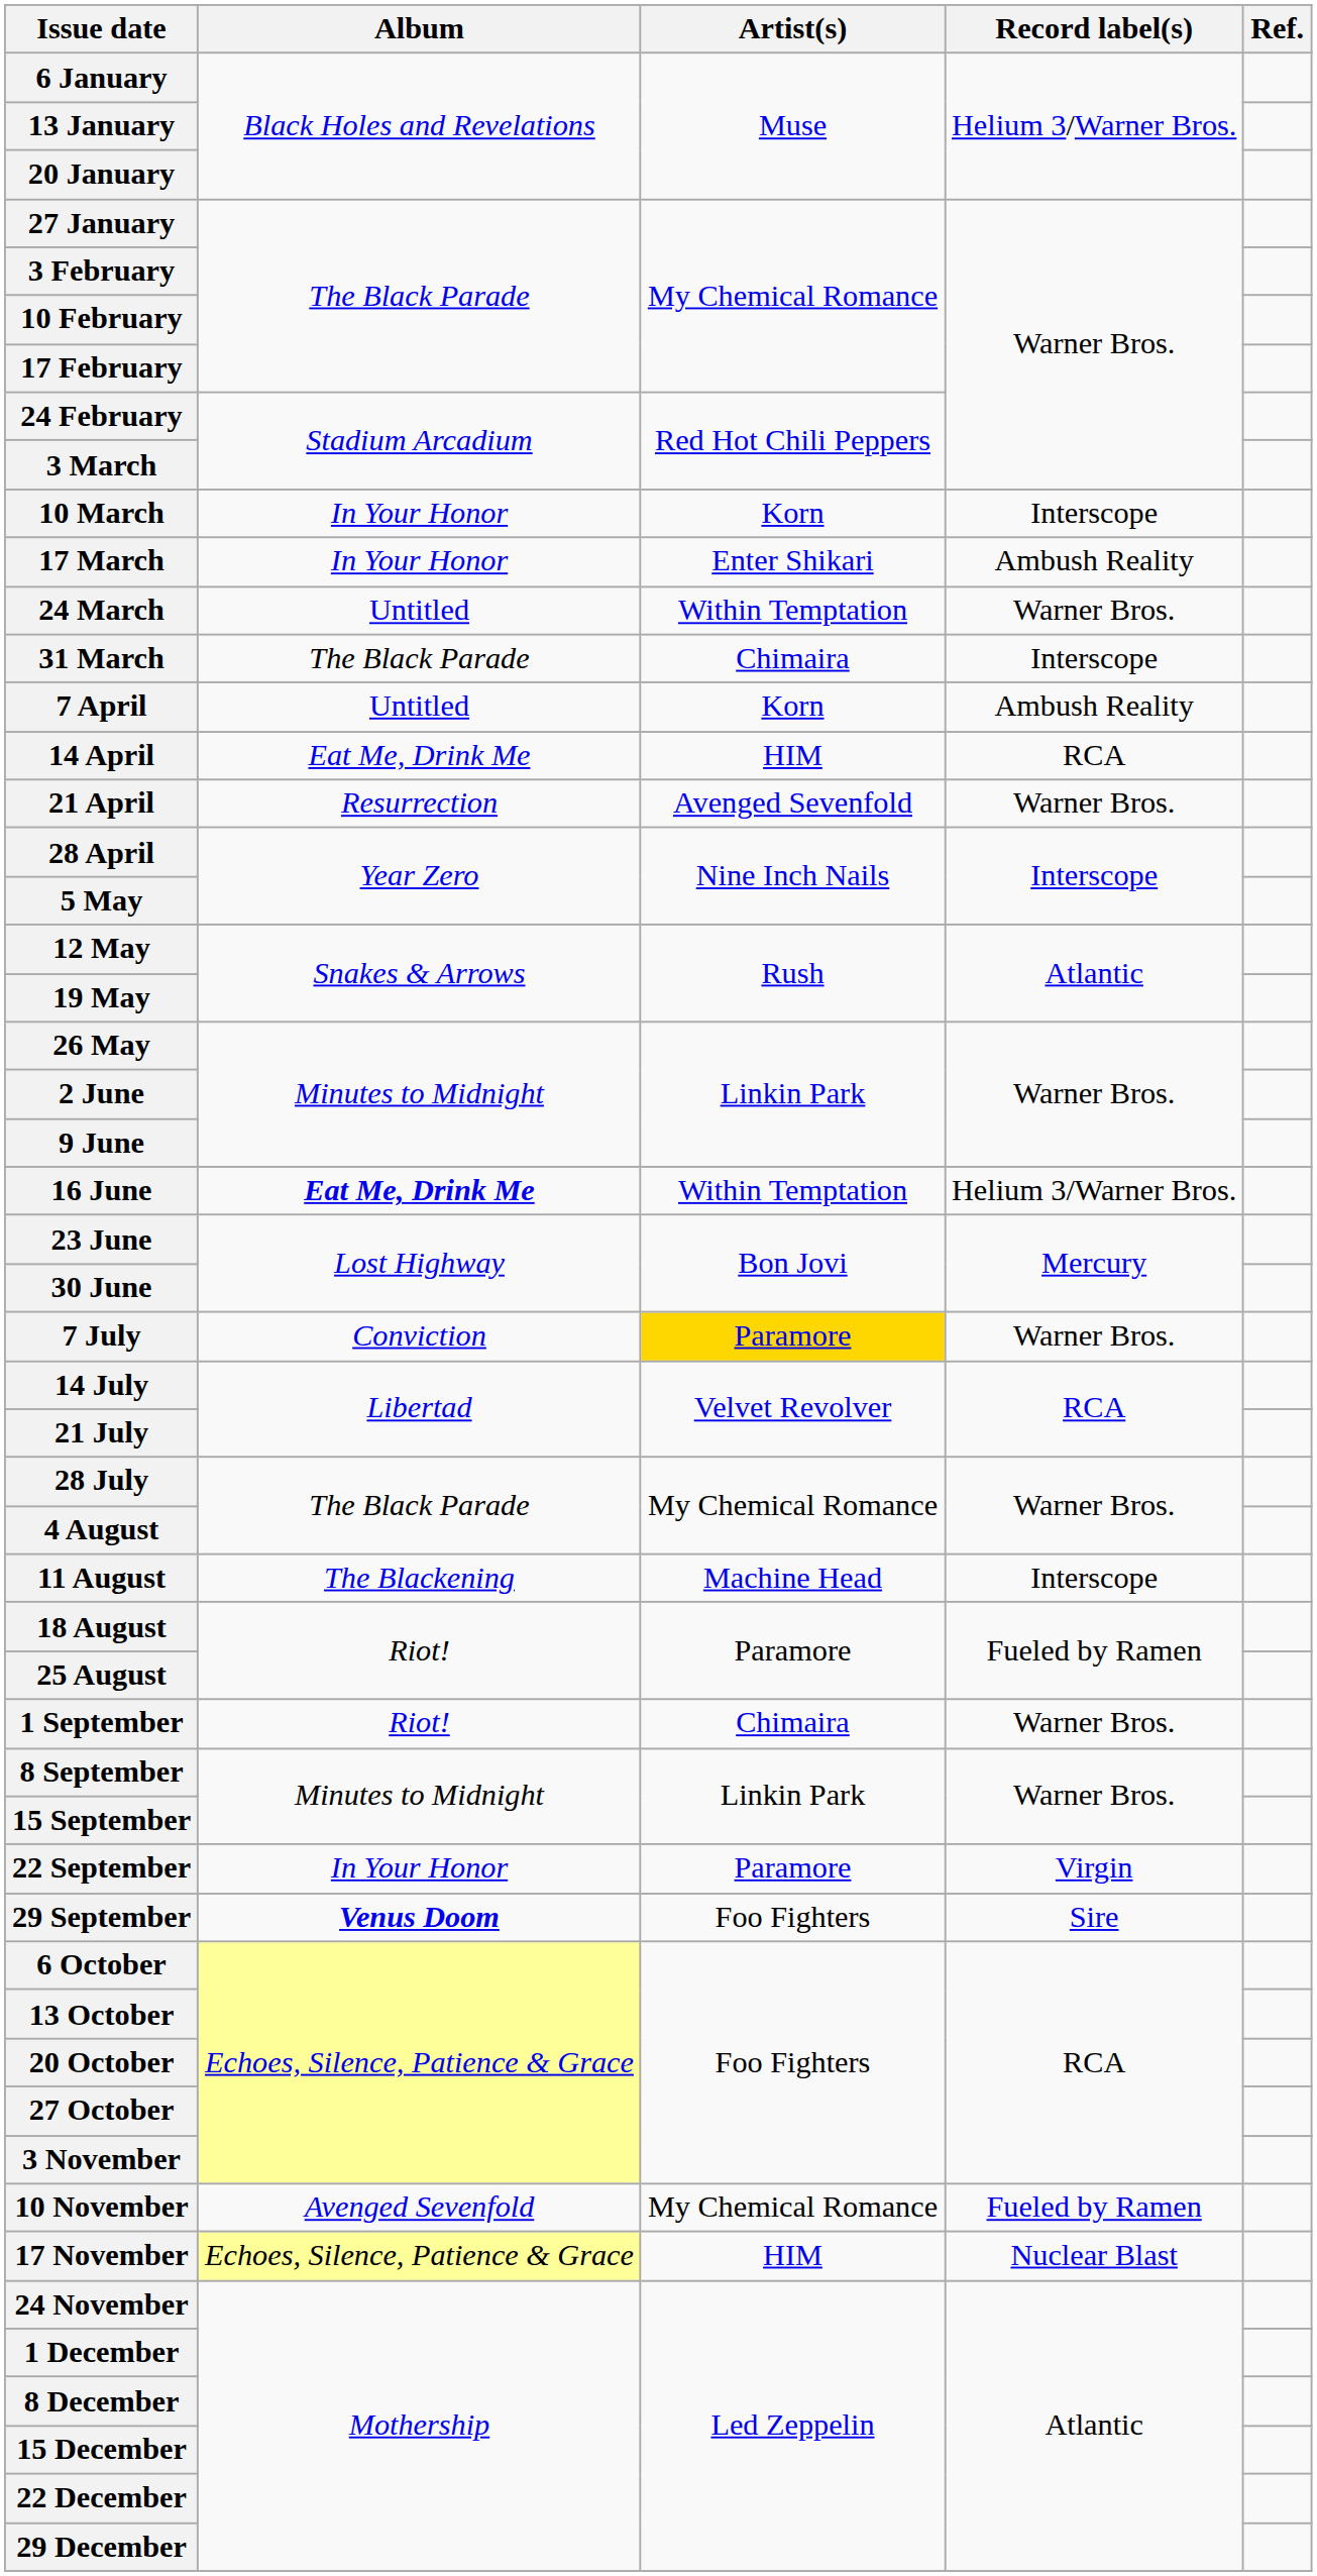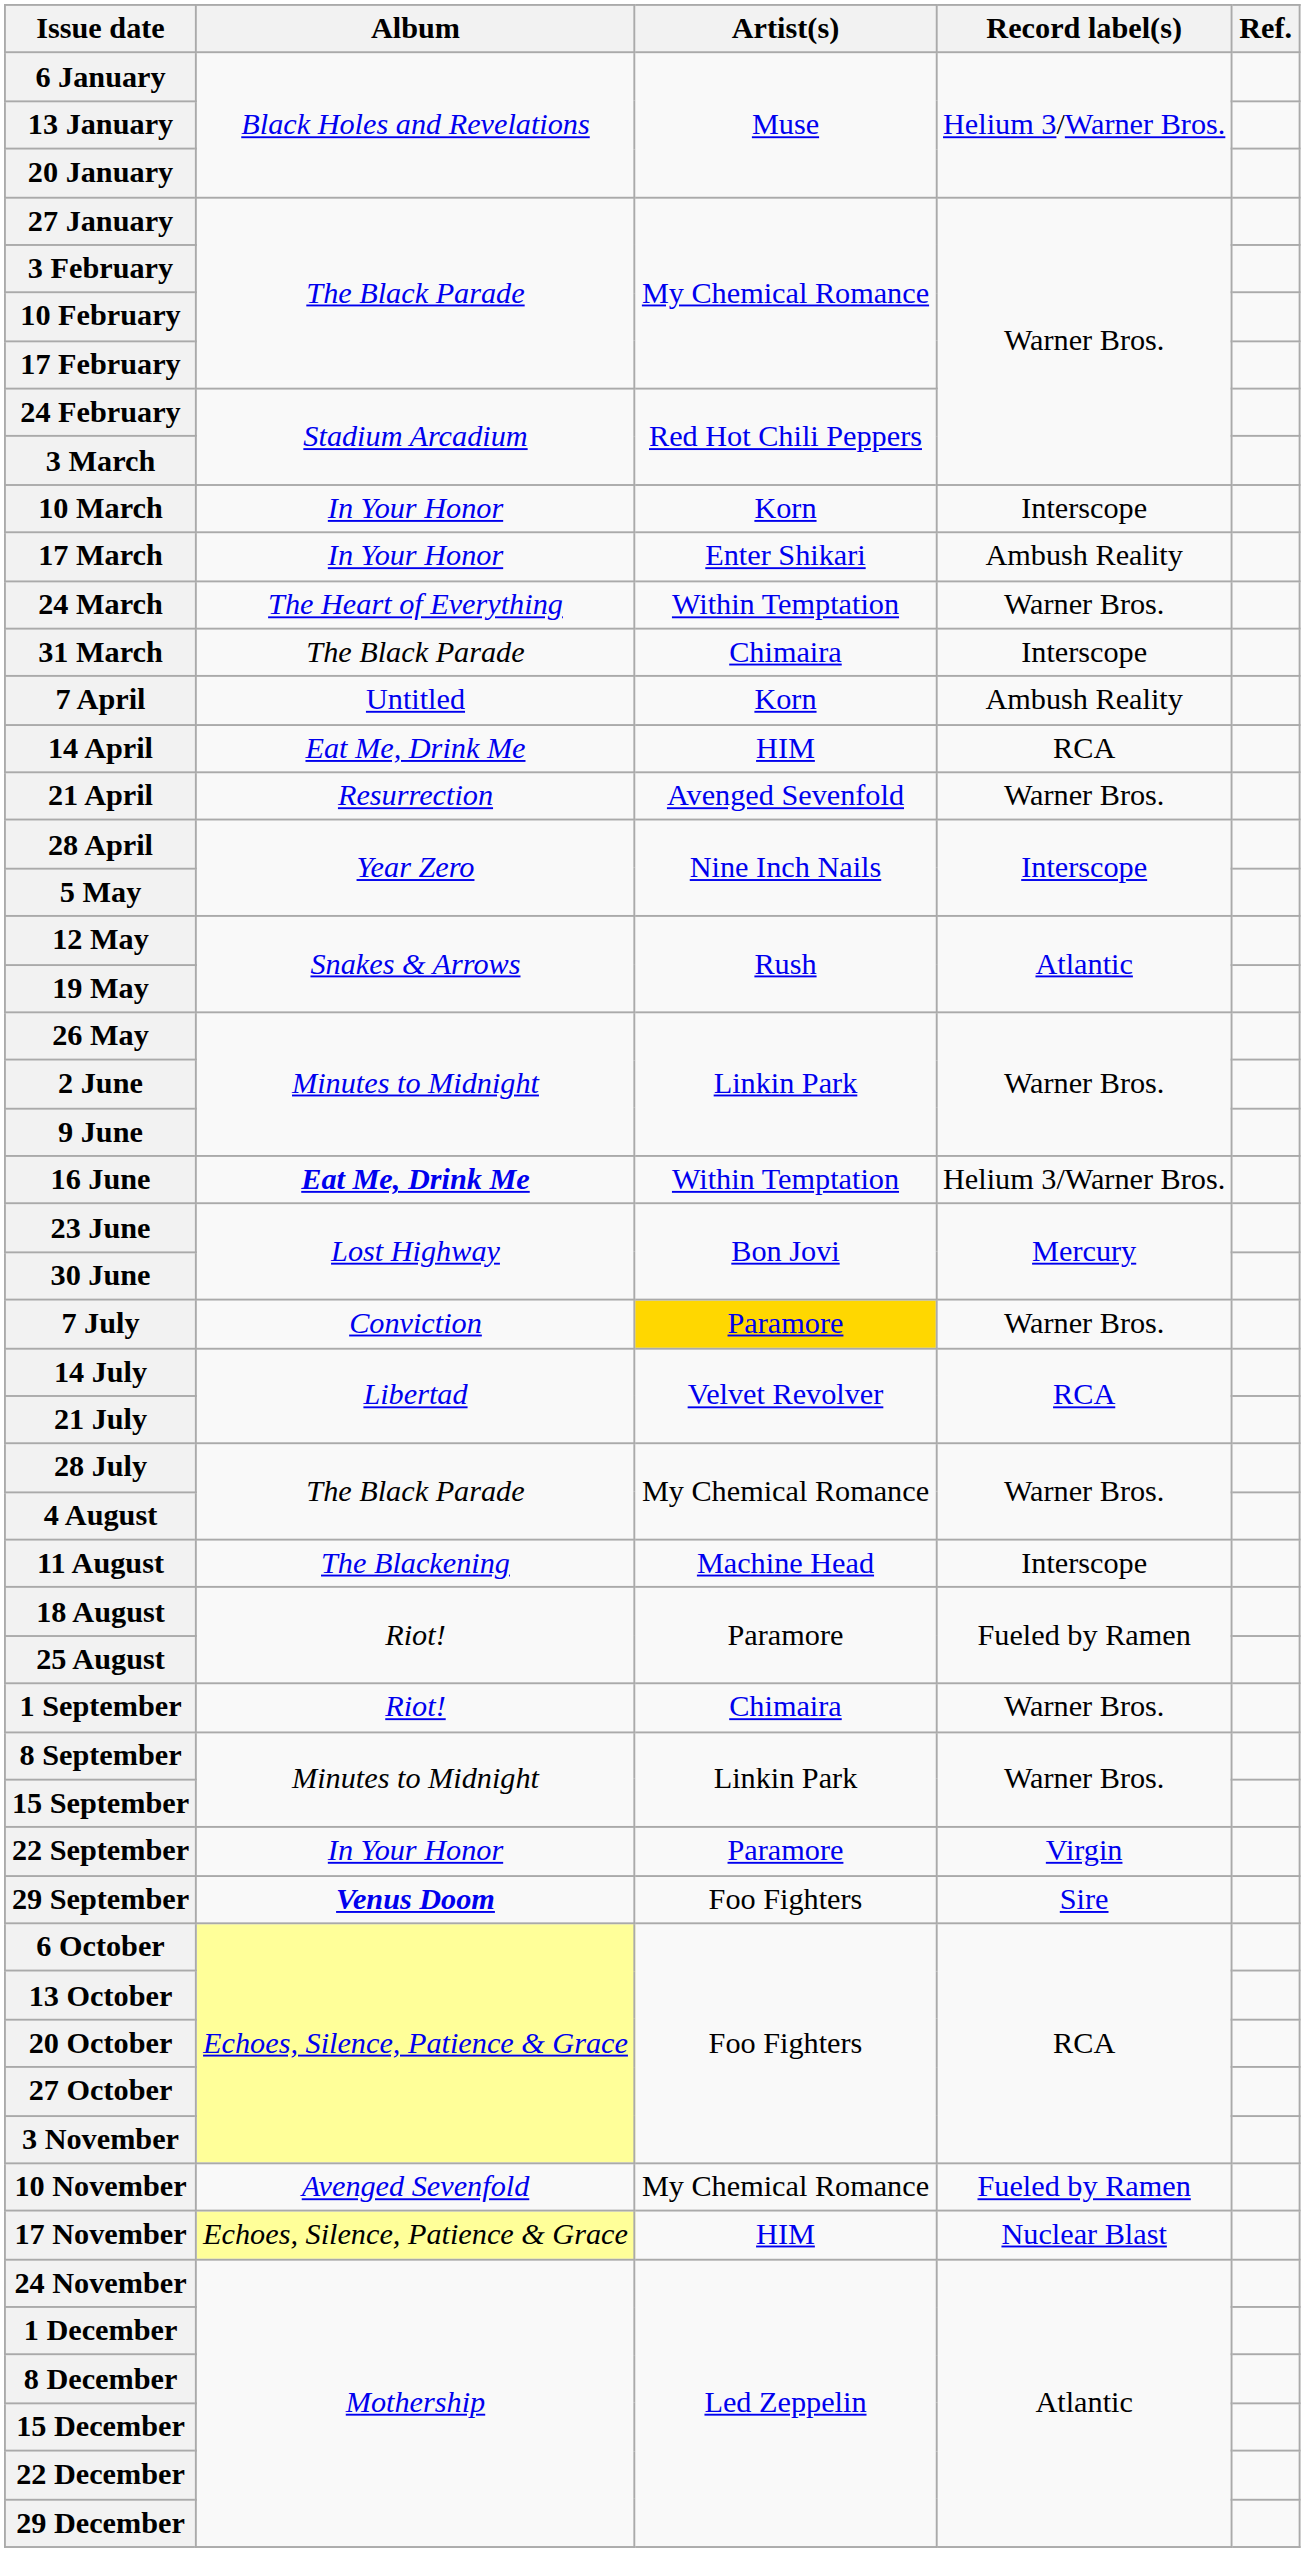24 March | Album: Untitled -> The Heart of Everything
